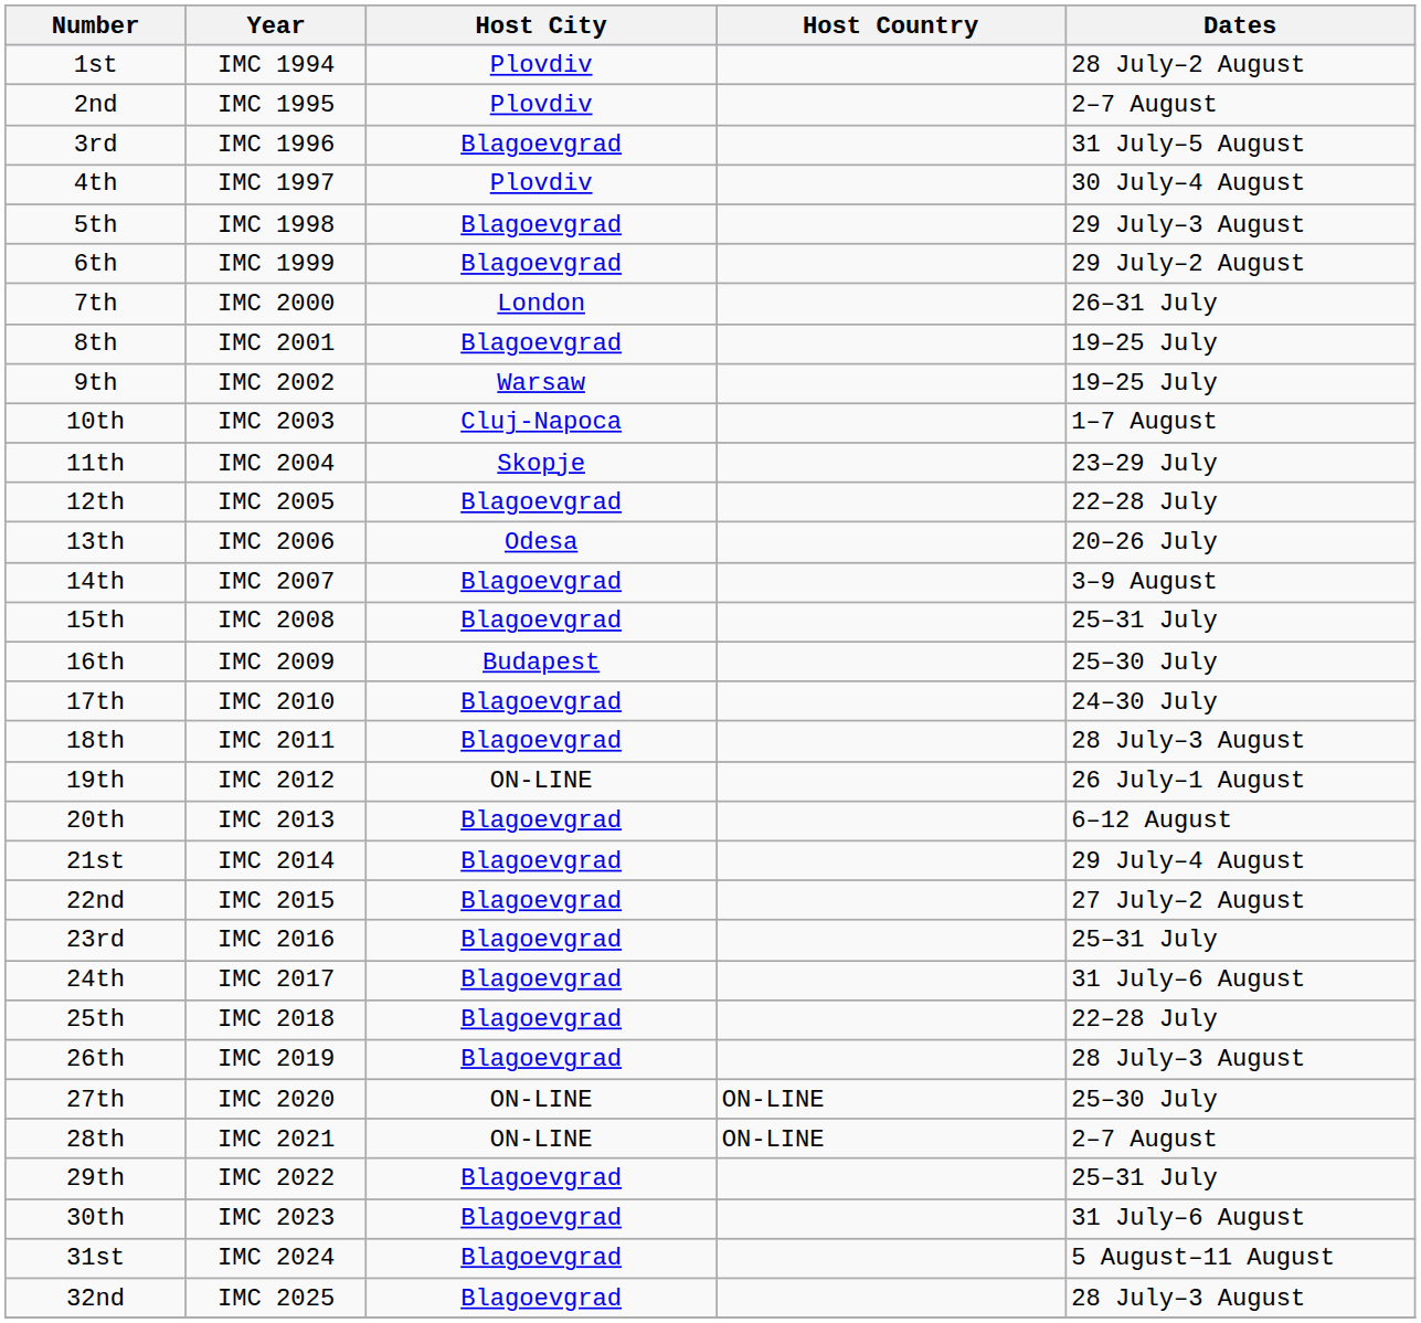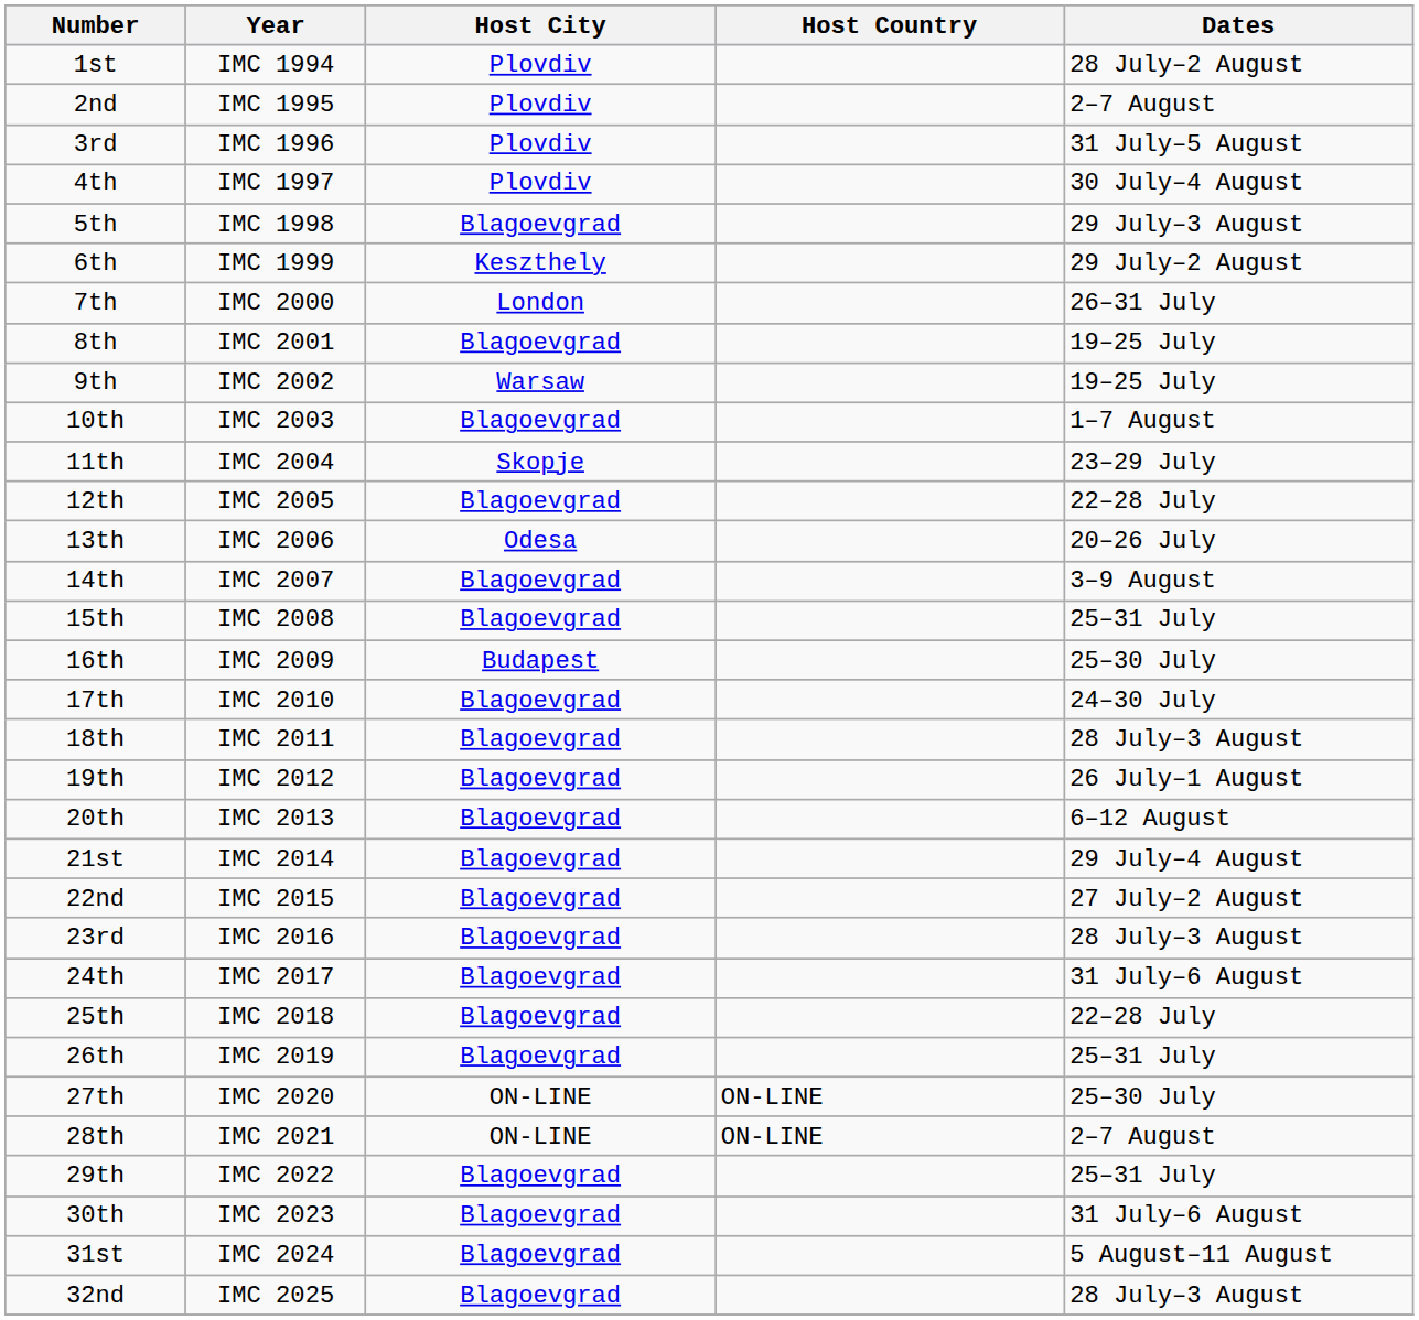3rd | Host City: Blagoevgrad -> Plovdiv
6th | Host City: Blagoevgrad -> Keszthely
10th | Host City: Cluj-Napoca -> Blagoevgrad
19th | Host City: ON-LINE -> Blagoevgrad
23rd | Dates: 25–31 July -> 28 July–3 August
26th | Dates: 28 July–3 August -> 25–31 July
